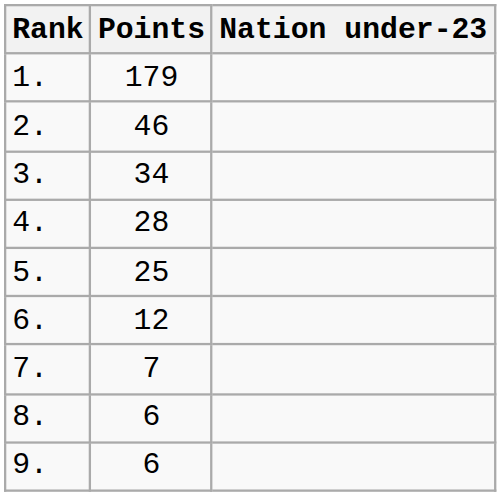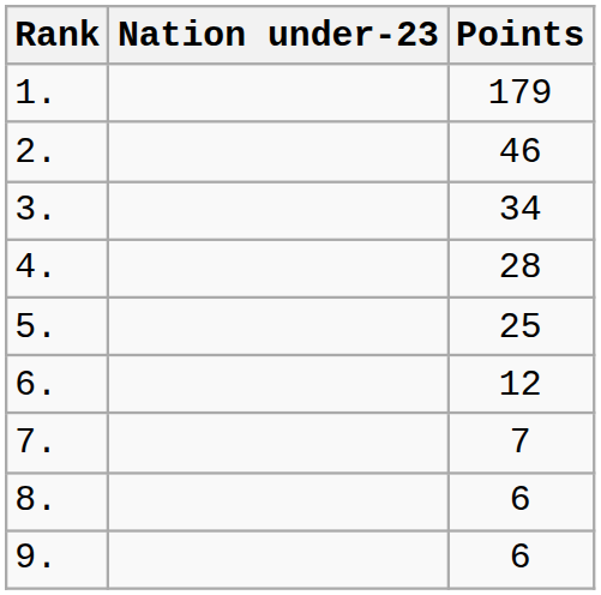columns swapped: Nation under-23 <-> Points
